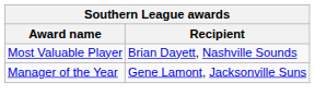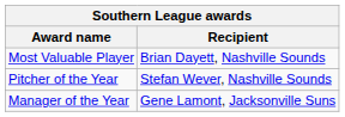+ row: Pitcher of the Year | Stefan Wever, Nashville Sounds
